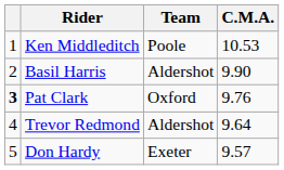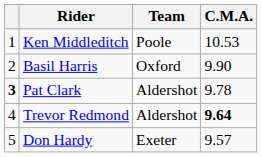Basil Harris | Team: Aldershot -> Oxford
Pat Clark | Team: Oxford -> Aldershot
Pat Clark | C.M.A.: 9.76 -> 9.78
Trevor Redmond | C.M.A.: normal -> bold
